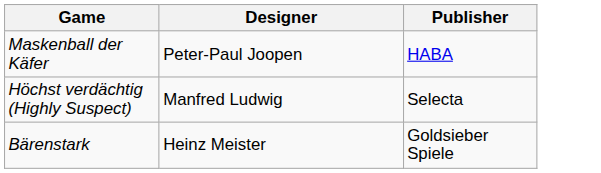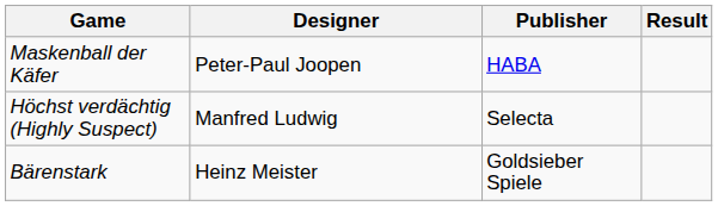+ column: Result
